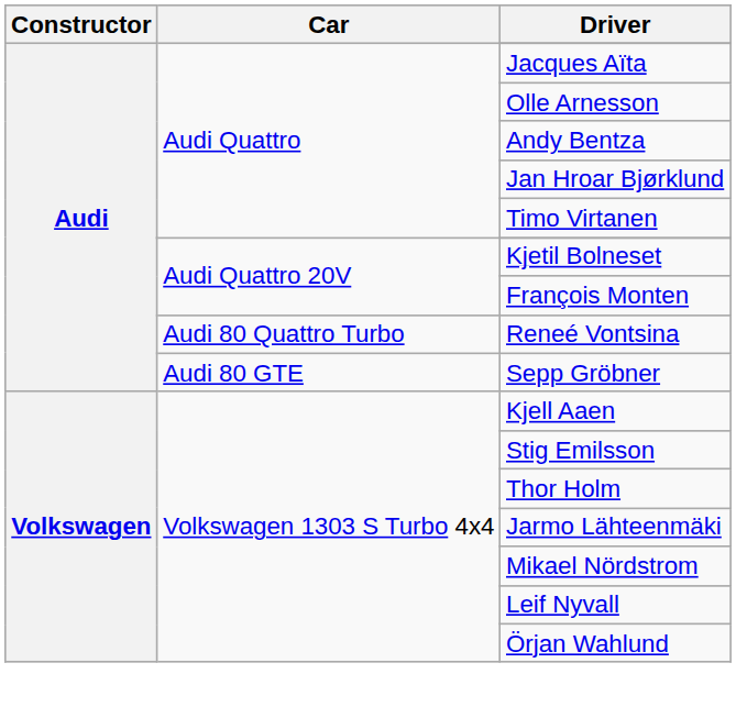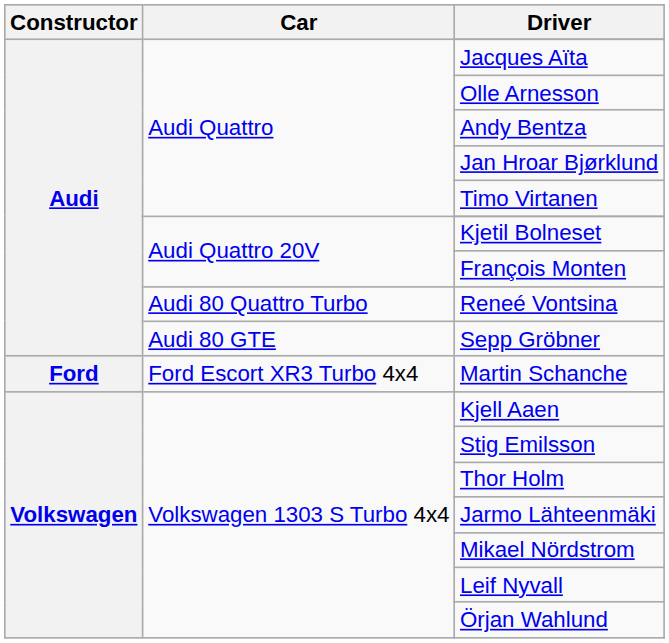+ row: Ford | Ford Escort XR3 Turbo 4x4 | Martin Schanche
